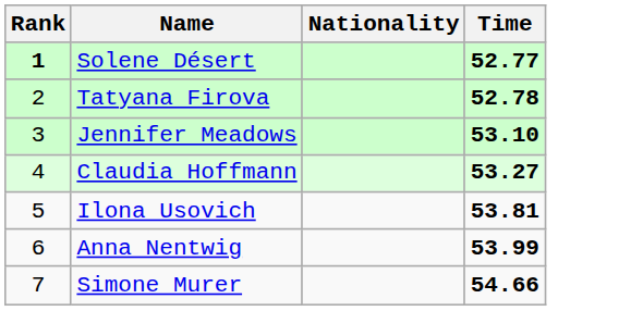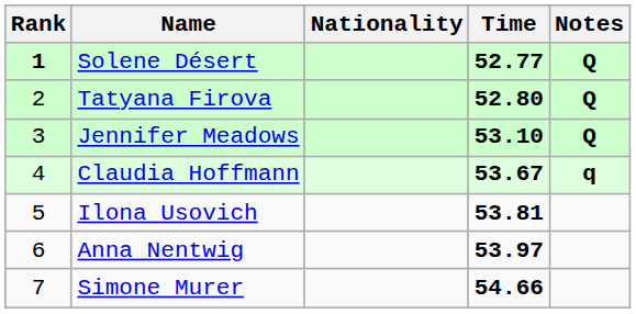+ column: Notes | Q | Q | Q | q
Tatyana Firova | Time: 52.78 -> 52.80
Claudia Hoffmann | Time: 53.27 -> 53.67
Anna Nentwig | Time: 53.99 -> 53.97
